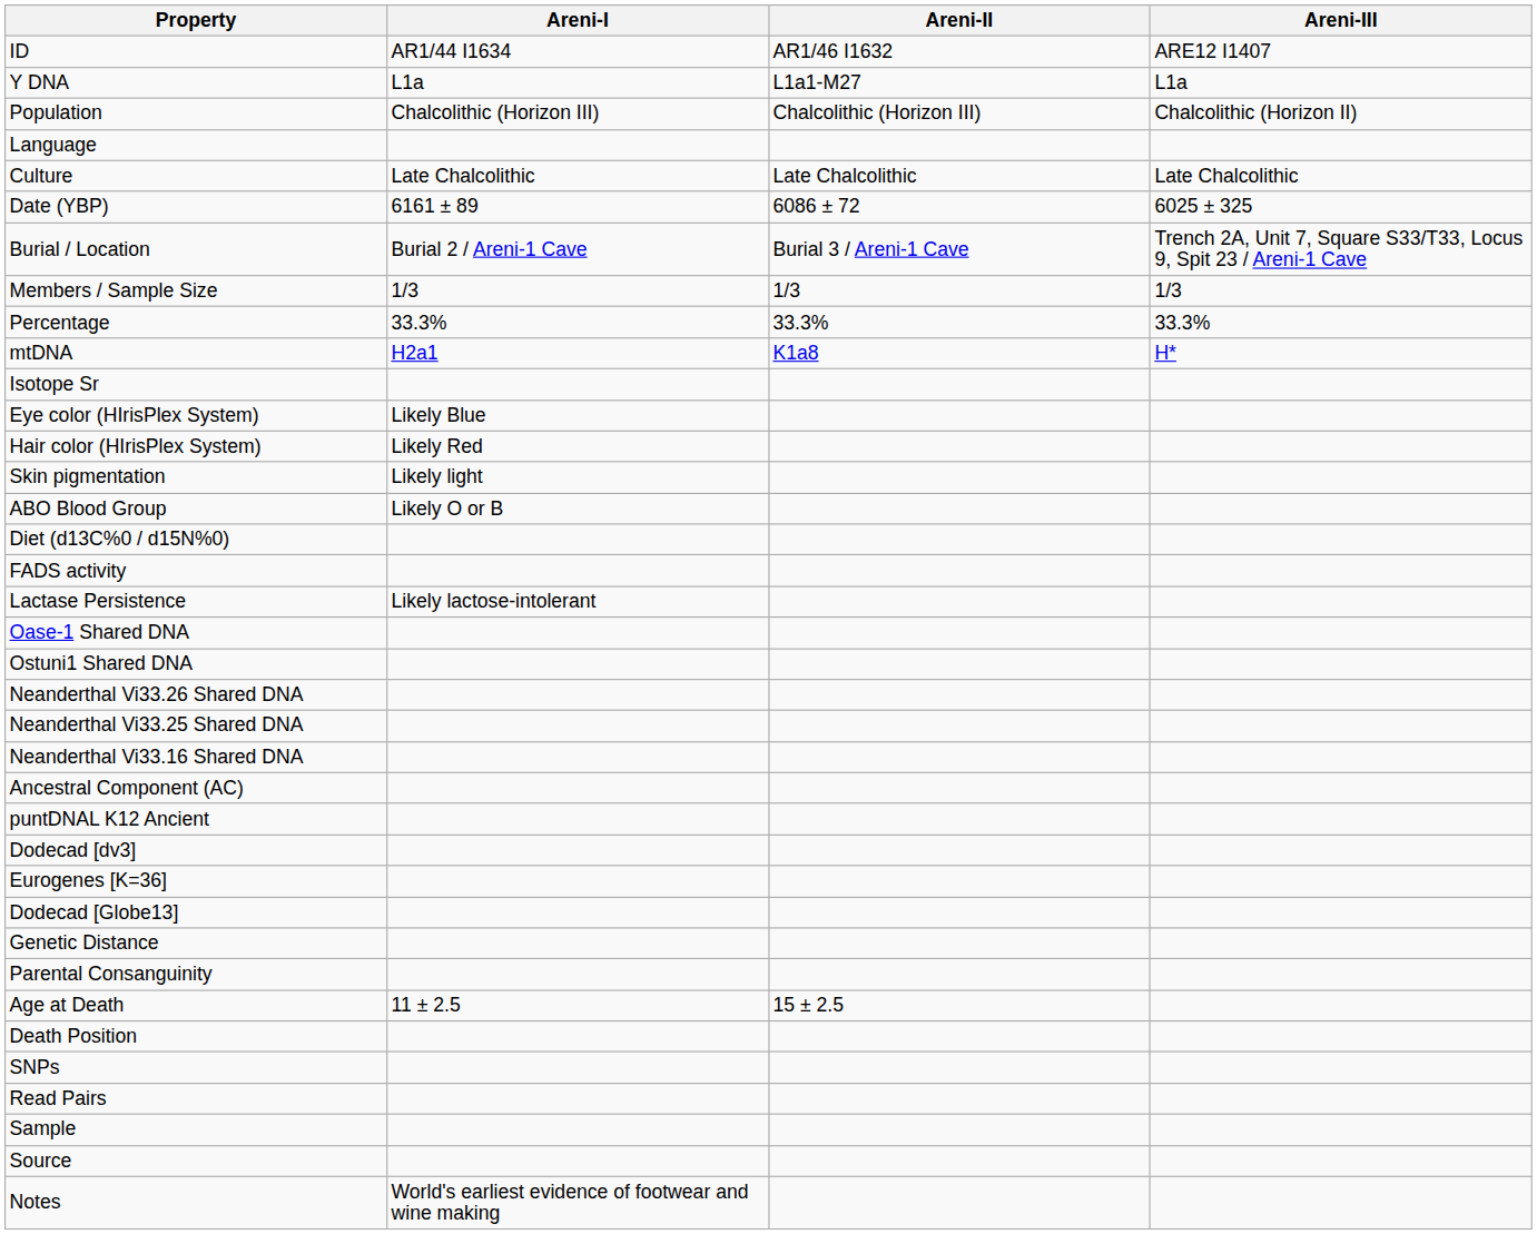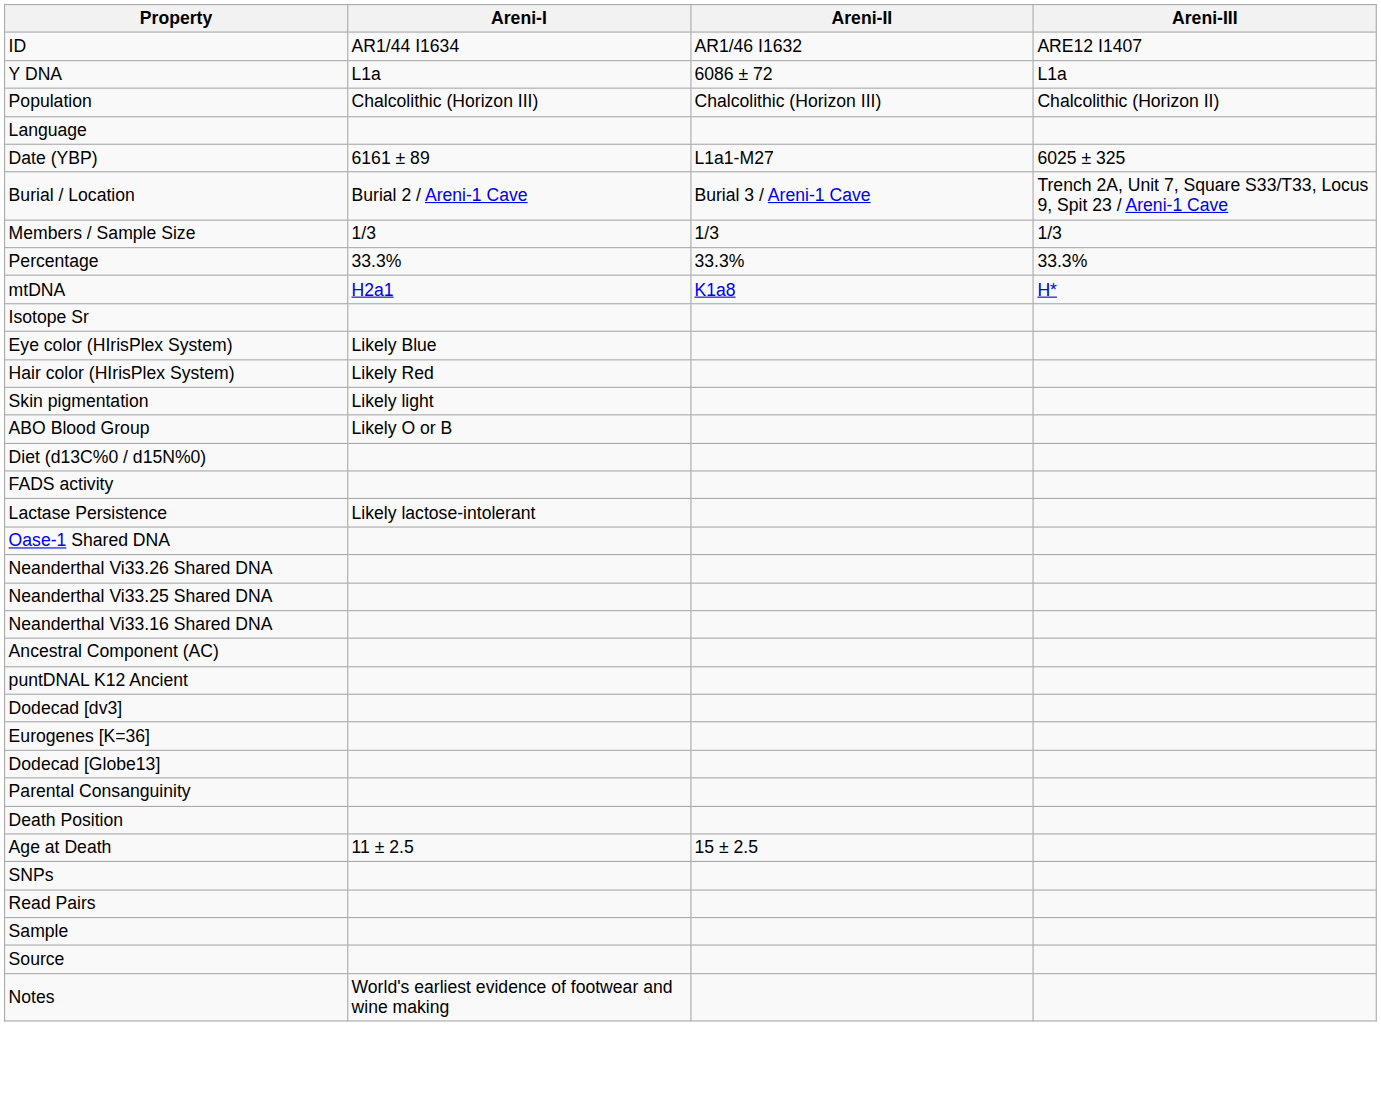Y DNA | Areni-II: L1a1-M27 -> 6086 ± 72
- row: Culture | Late Chalcolithic | Late Chalcolithic | Late Chalcolithic
Date (YBP) | Areni-II: 6086 ± 72 -> L1a1-M27
- row: Ostuni1 Shared DNA
- row: Genetic Distance
rows swapped: Age at Death <-> Death Position
